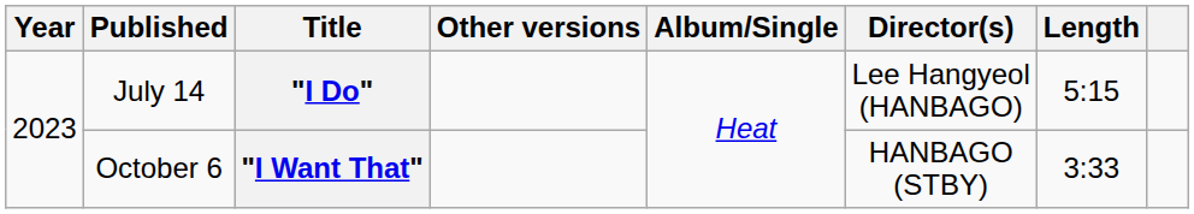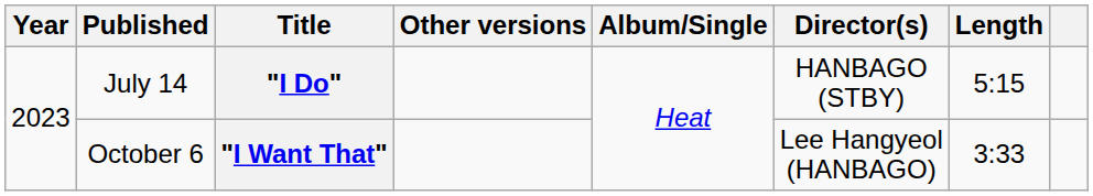"I Do" | Director(s): Lee Hangyeol (HANBAGO) -> HANBAGO (STBY)
"I Want That" | Director(s): HANBAGO (STBY) -> Lee Hangyeol (HANBAGO)
